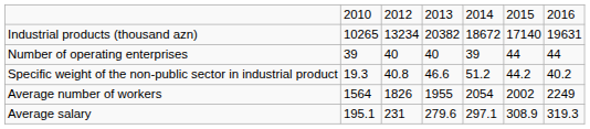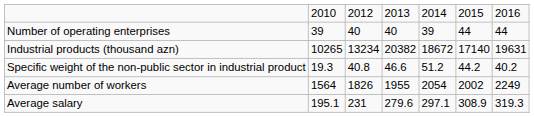rows swapped: Number of operating enterprises <-> Industrial products (thousand azn)
